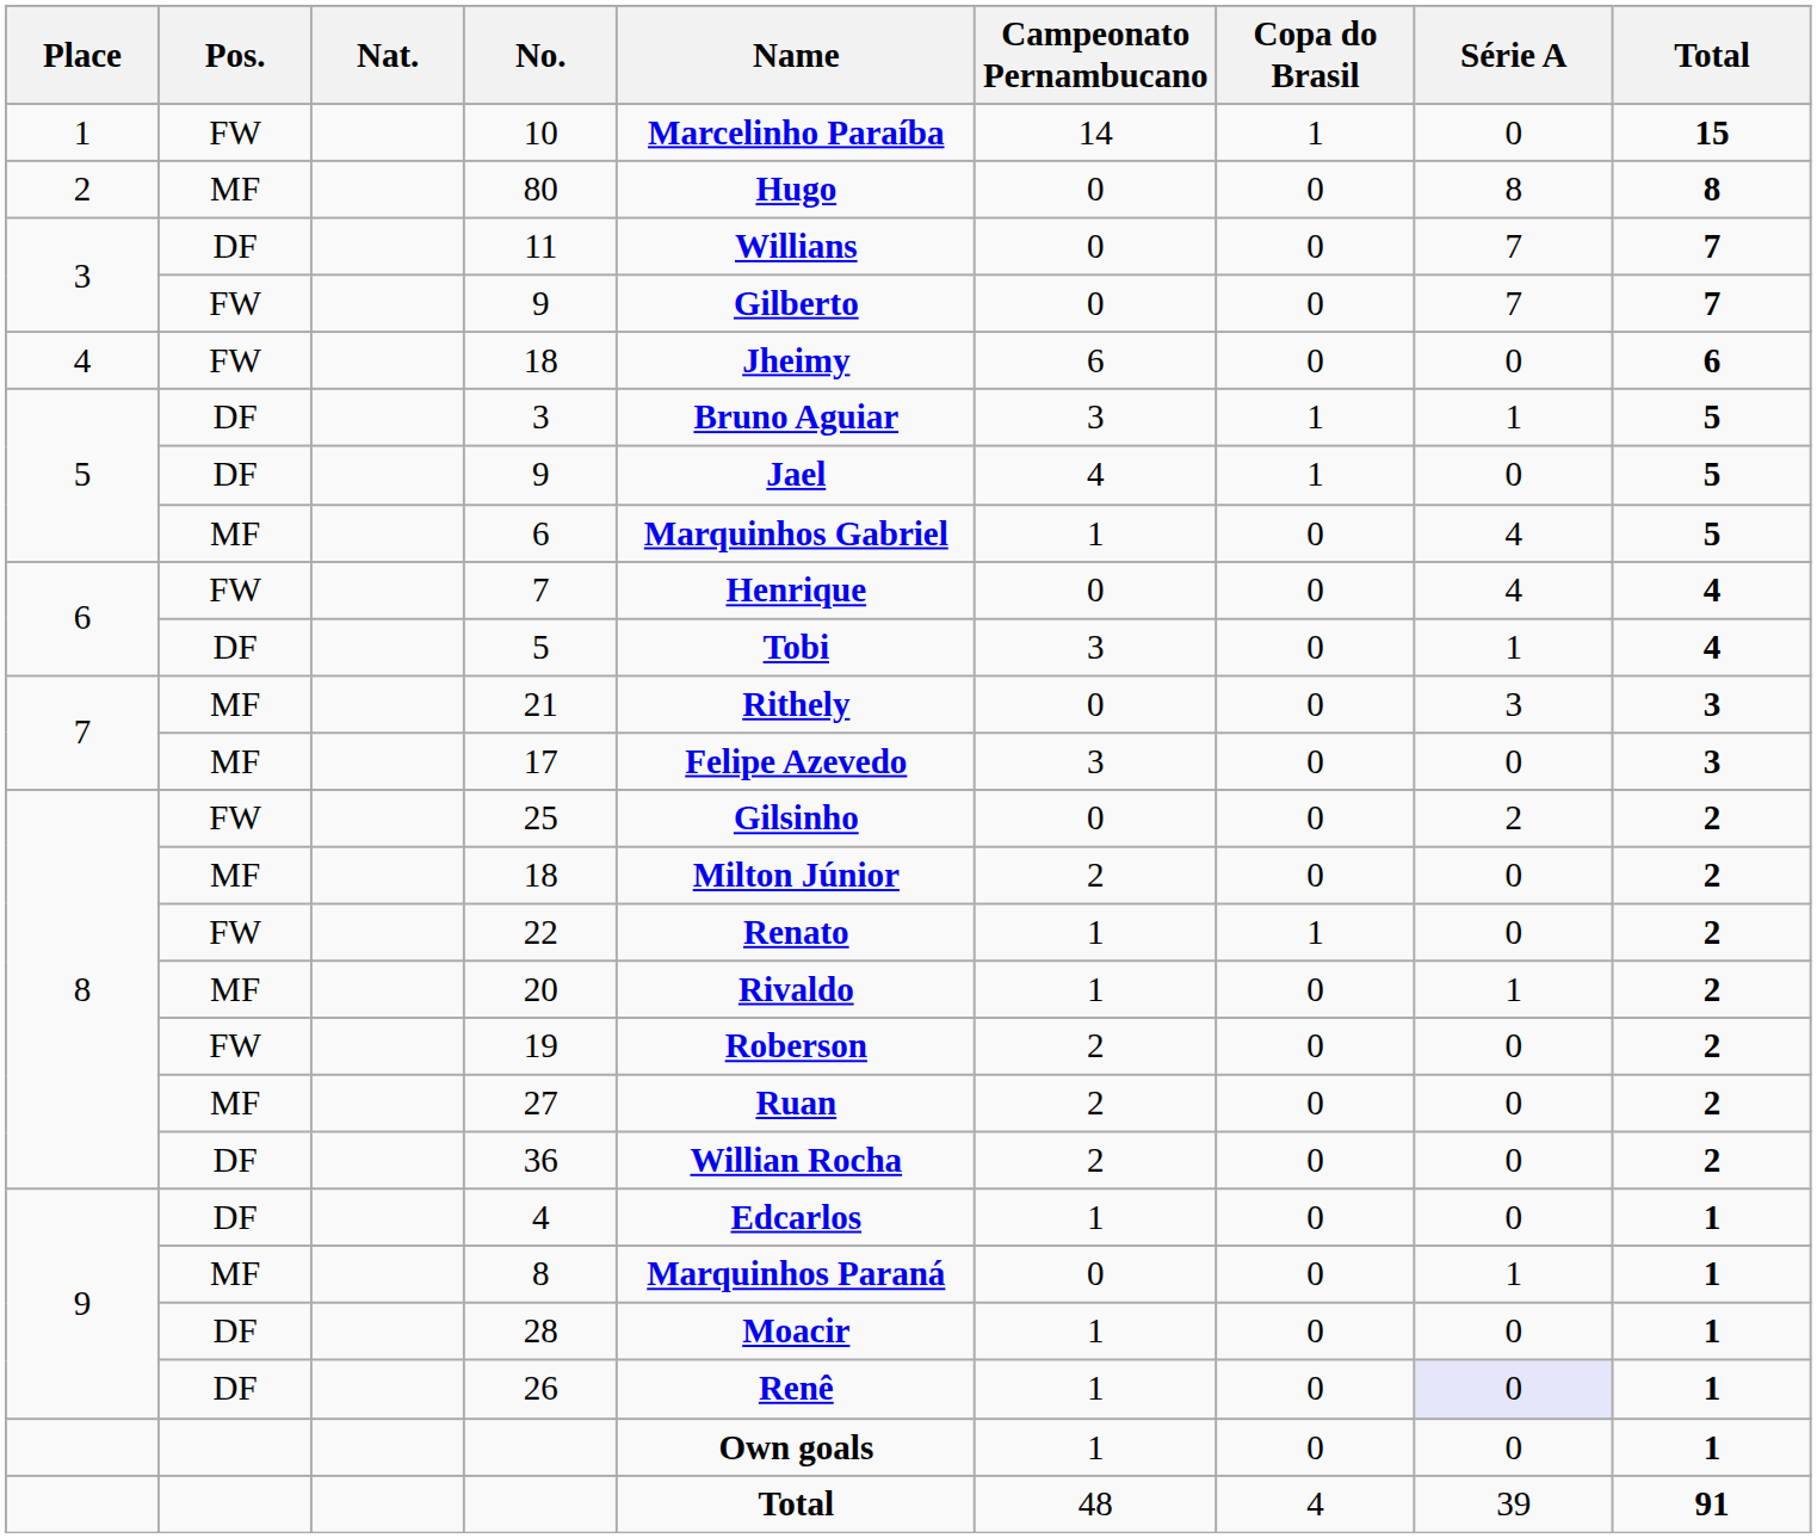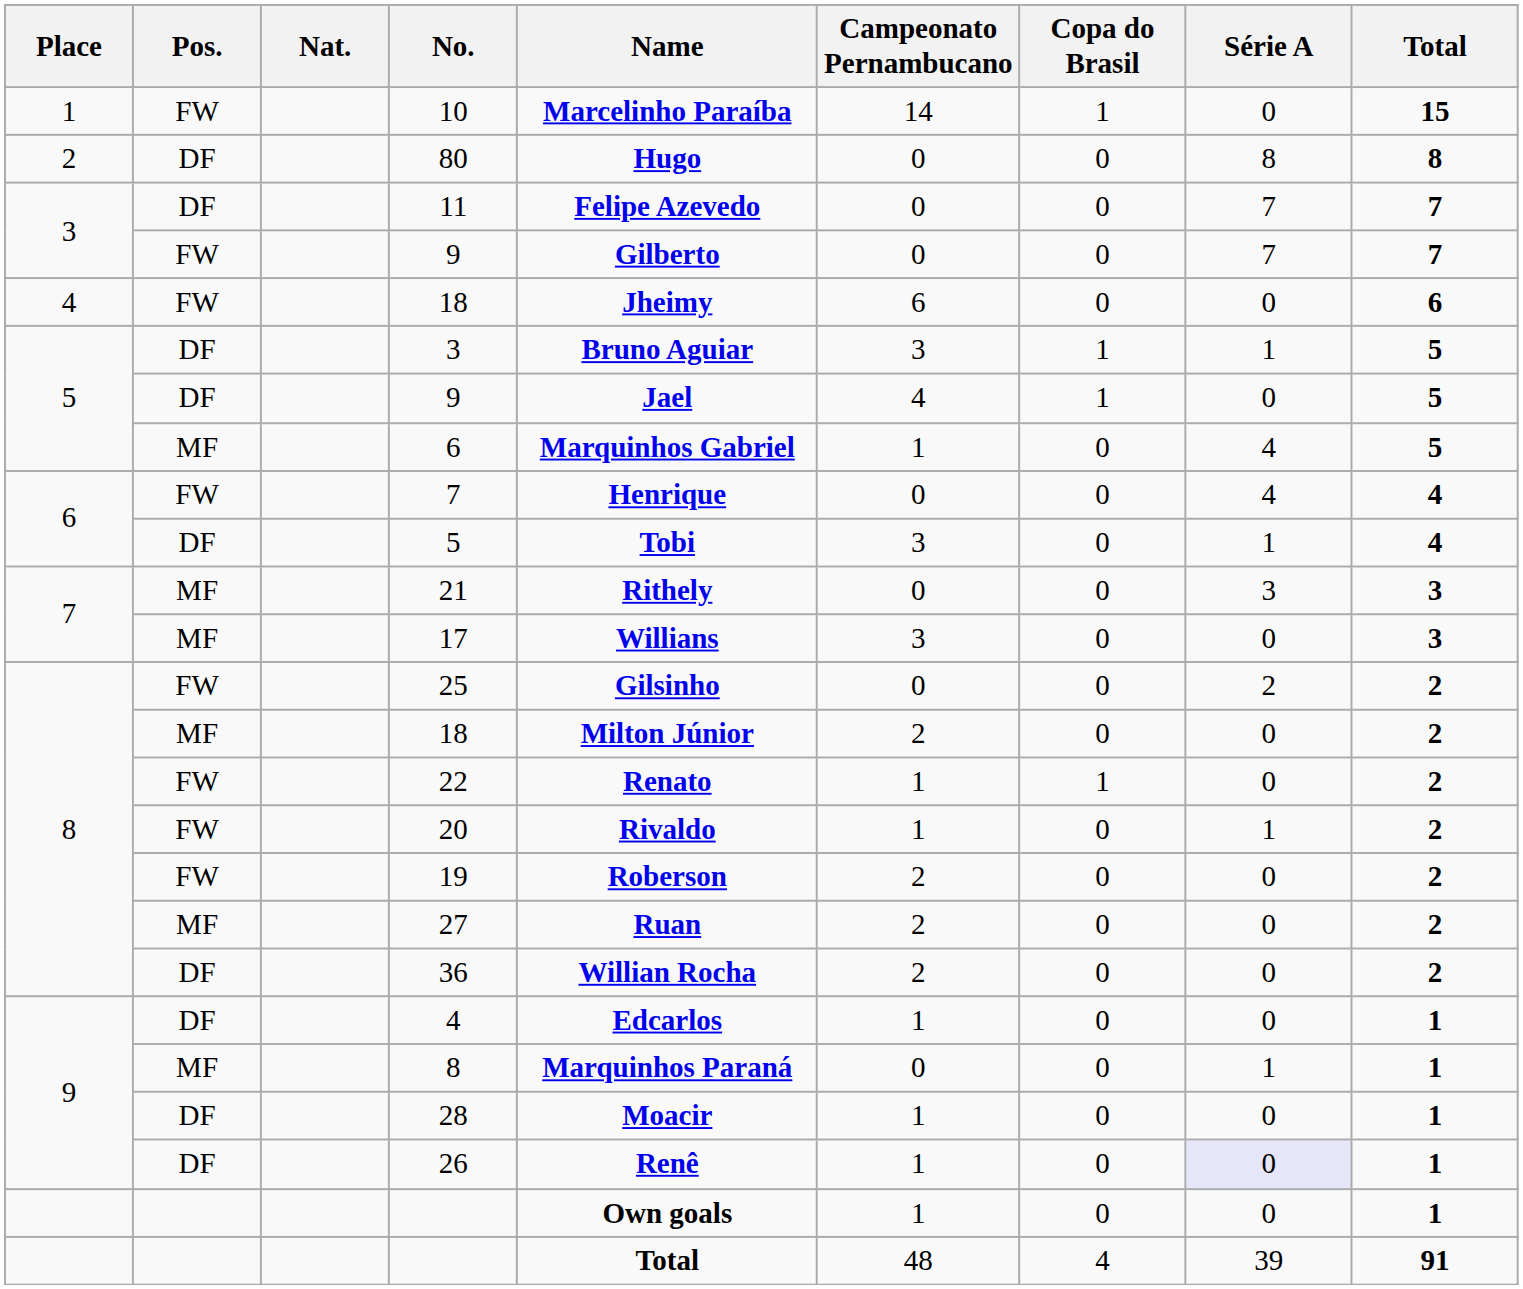80 | Pos.: MF -> DF
11 | Name: Willians -> Felipe Azevedo
17 | Name: Felipe Azevedo -> Willians
20 | Pos.: MF -> FW
